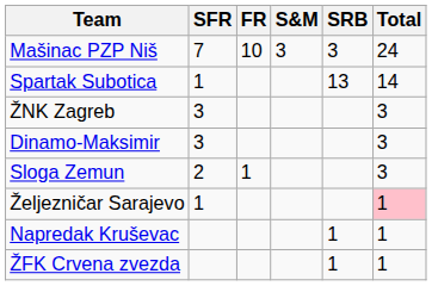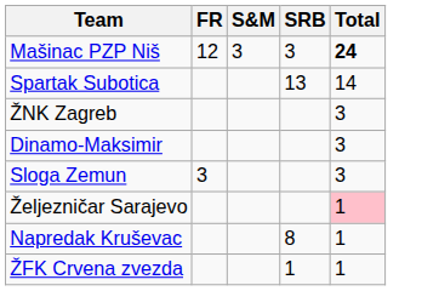- column: SFR | 7 | 1 | 3 | 3 | 2 | 1
Mašinac PZP Niš | FR: 10 -> 12
Mašinac PZP Niš | Total: normal -> bold
Sloga Zemun | FR: 1 -> 3
Napredak Kruševac | SRB: 1 -> 8
